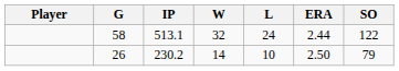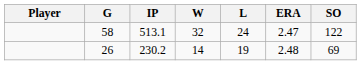58 | ERA: 2.44 -> 2.47
26 | L: 10 -> 19
26 | ERA: 2.50 -> 2.48
26 | SO: 79 -> 69
